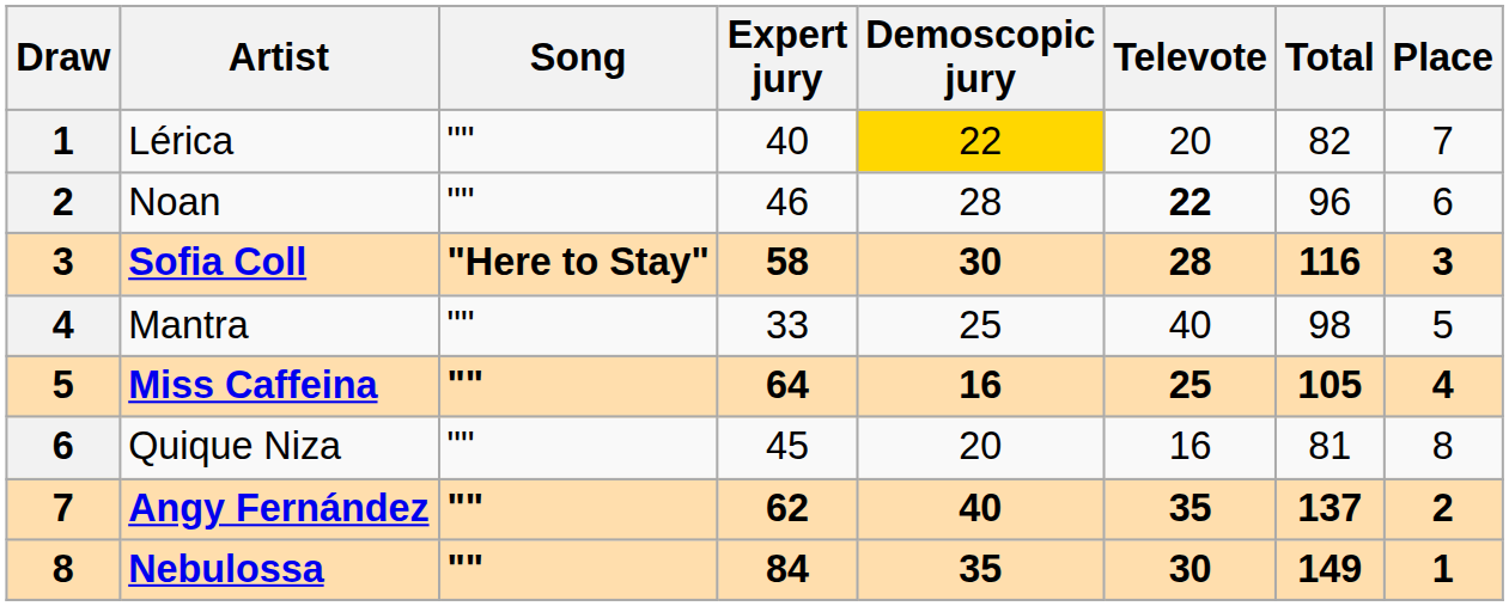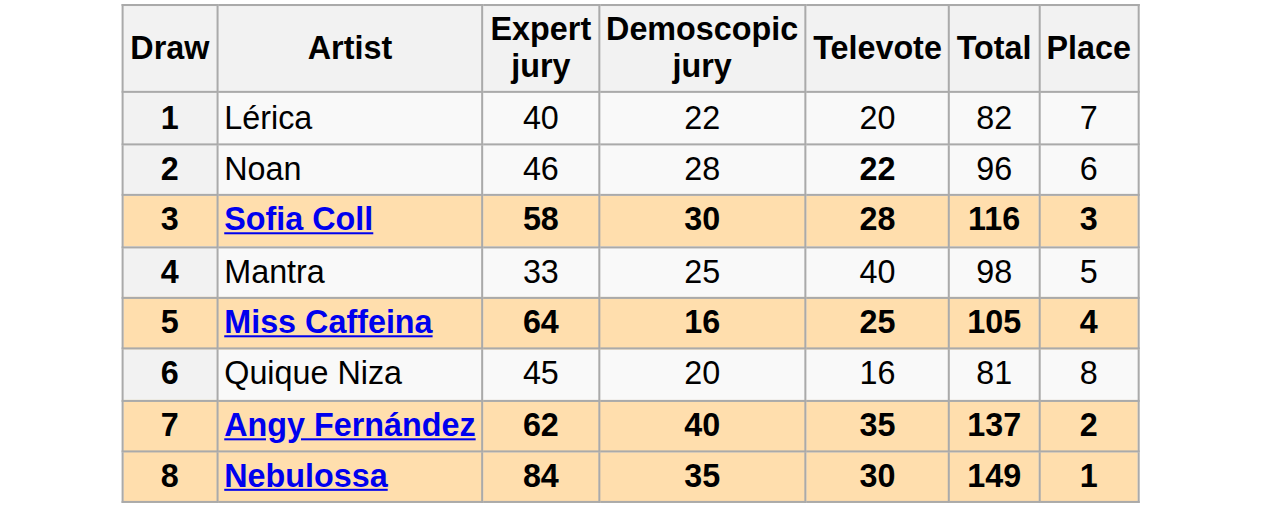- column: Song | "" | "" | "Here to Stay" | "" | "" | "" | "" | ""
Lérica | Demoscopic jury: gold background -> no background
